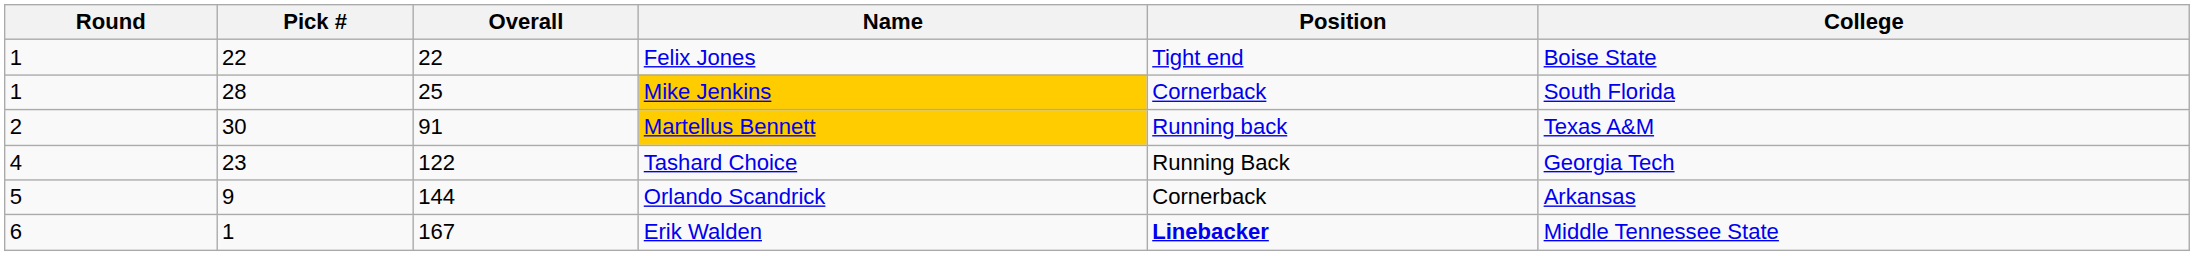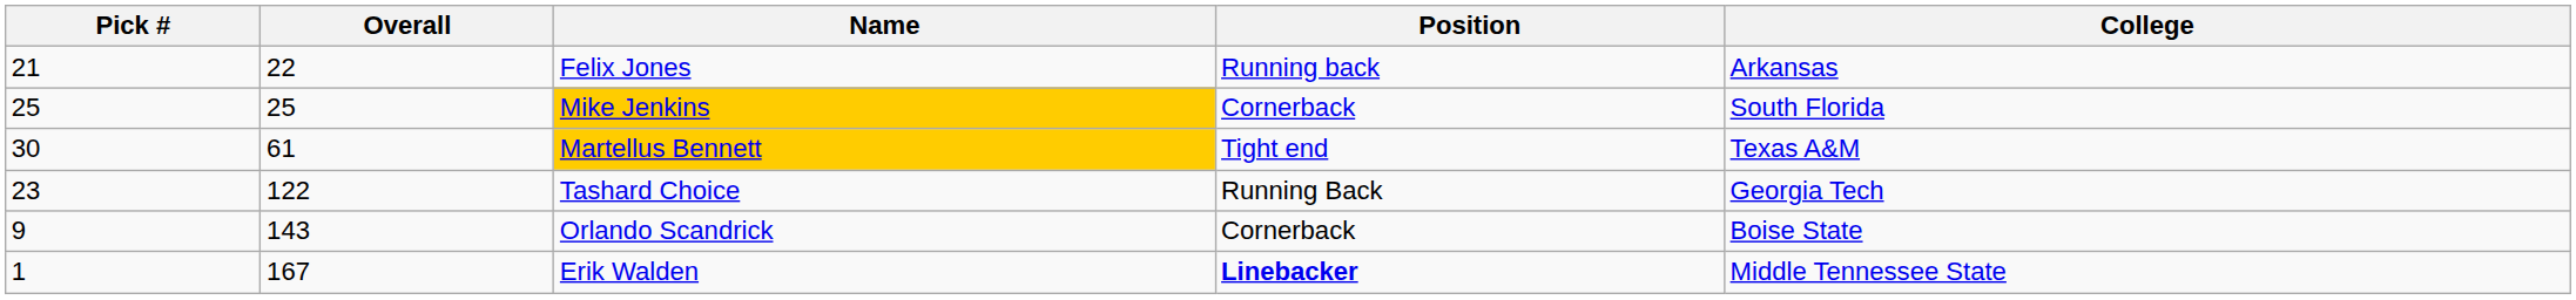- column: Round | 1 | 1 | 2 | 4 | 5 | 6
Felix Jones | Pick #: 22 -> 21
Felix Jones | Position: Tight end -> Running back
Felix Jones | College: Boise State -> Arkansas
Mike Jenkins | Pick #: 28 -> 25
Martellus Bennett | Overall: 91 -> 61
Martellus Bennett | Position: Running back -> Tight end
Orlando Scandrick | Overall: 144 -> 143
Orlando Scandrick | College: Arkansas -> Boise State
